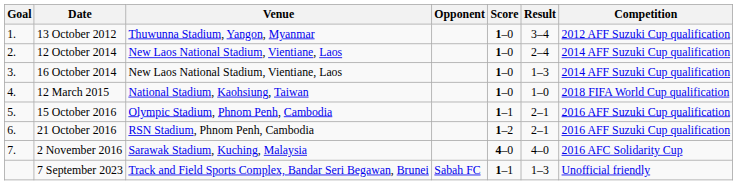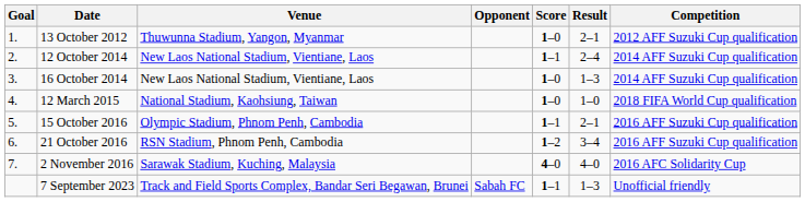13 October 2012 | Result: 3–4 -> 2–1
12 October 2014 | Score: 1–0 -> 1–1
21 October 2016 | Result: 2–1 -> 3–4
